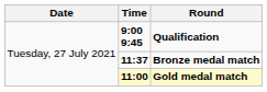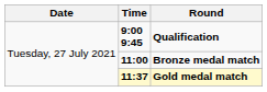Bronze medal match | Time: 11:37 -> 11:00
Gold medal match | Time: 11:00 -> 11:37
